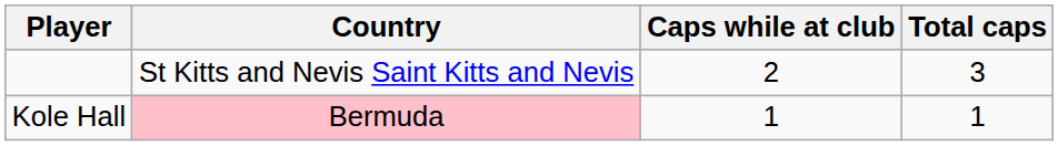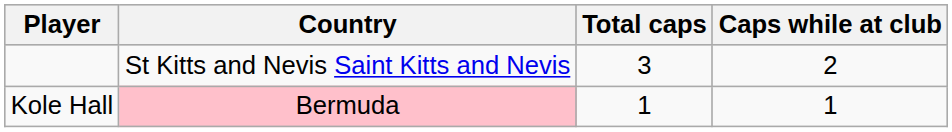columns swapped: Caps while at club <-> Total caps
